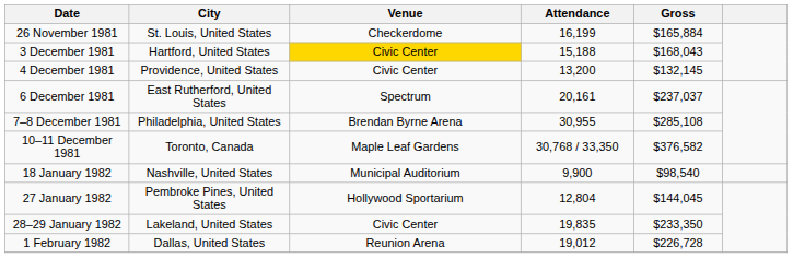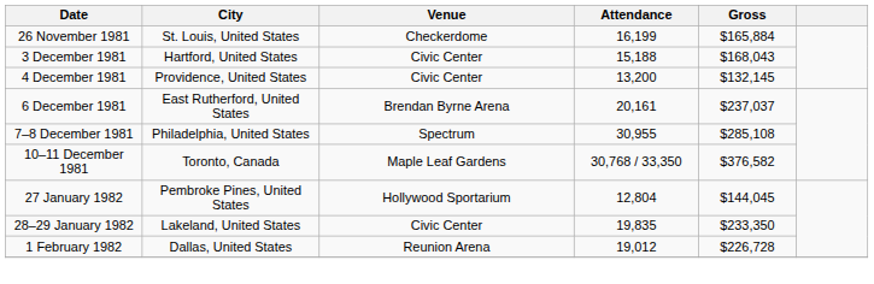3 December 1981 | Venue: gold background -> no background
6 December 1981 | Venue: Spectrum -> Brendan Byrne Arena
7–8 December 1981 | Venue: Brendan Byrne Arena -> Spectrum
- row: 18 January 1982 | Nashville, United States | Municipal Auditorium | 9,900 | $98,540
